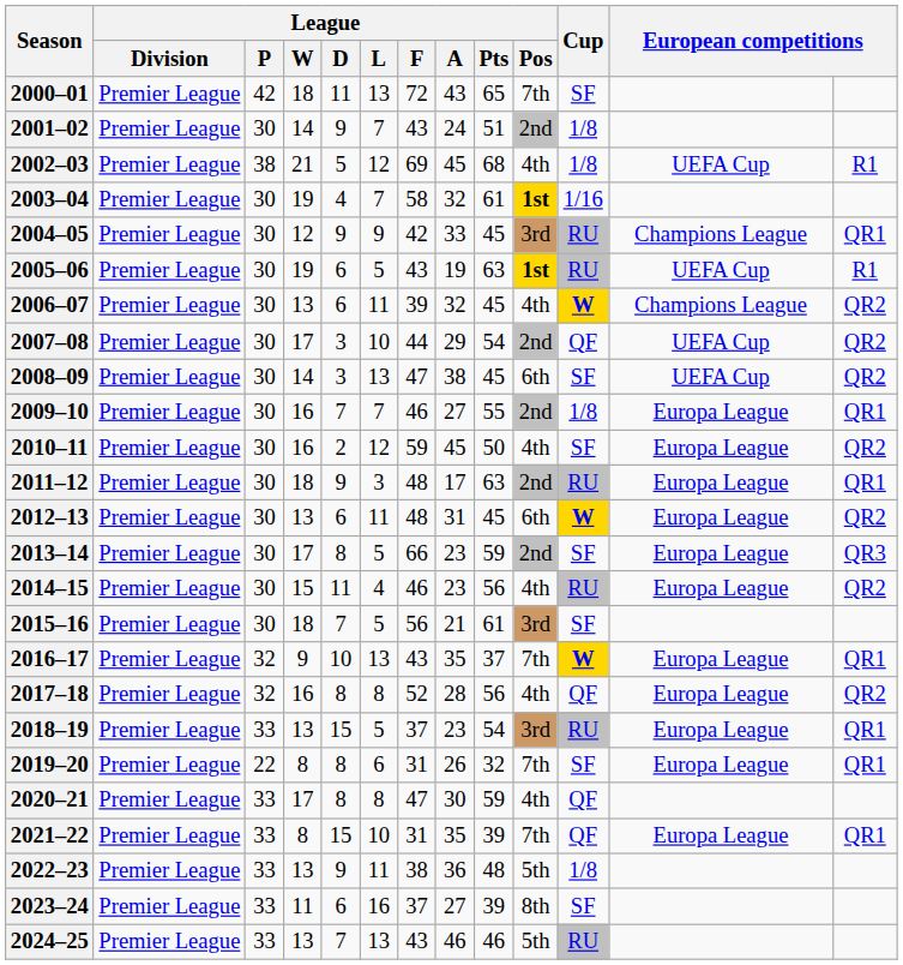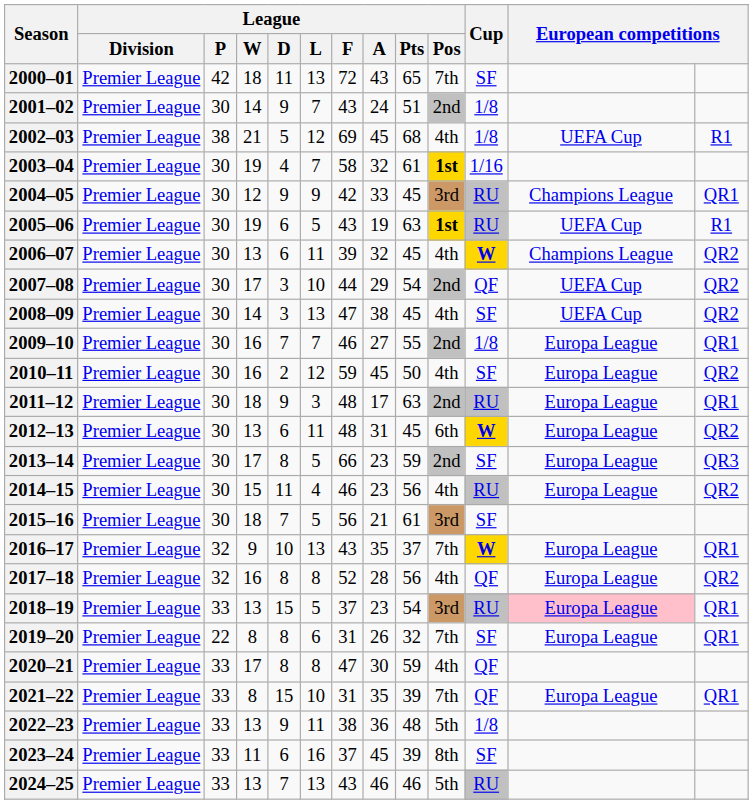2008–09 | League / Pos: 6th -> 4th
2018–19 | column 12: no background -> pink background
2023–24 | League / A: 27 -> 45
